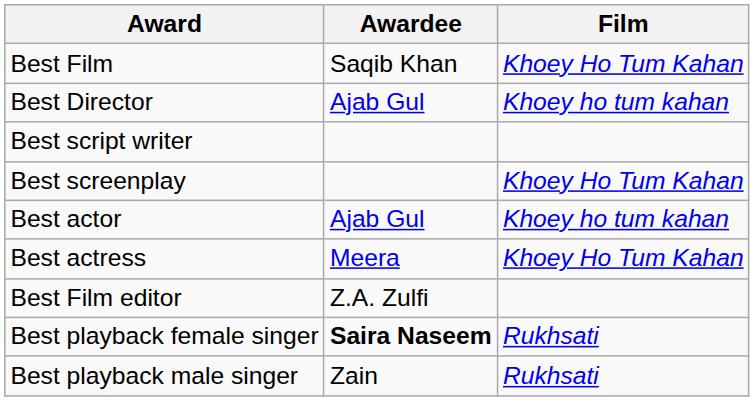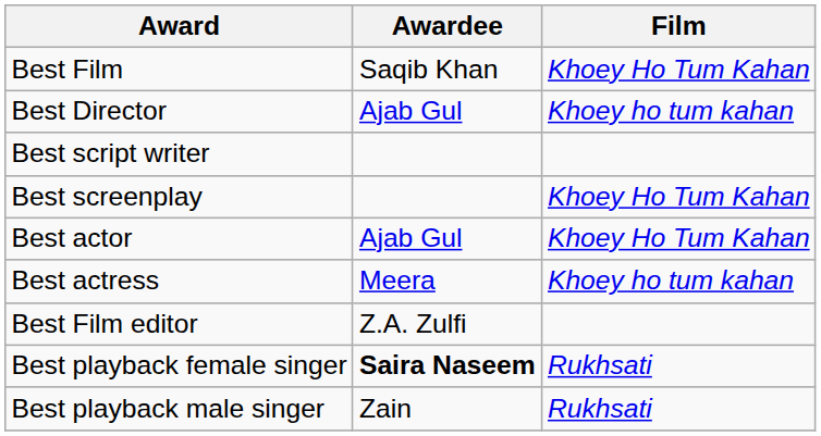Best actor | Film: Khoey ho tum kahan -> Khoey Ho Tum Kahan
Best actress | Film: Khoey Ho Tum Kahan -> Khoey ho tum kahan
